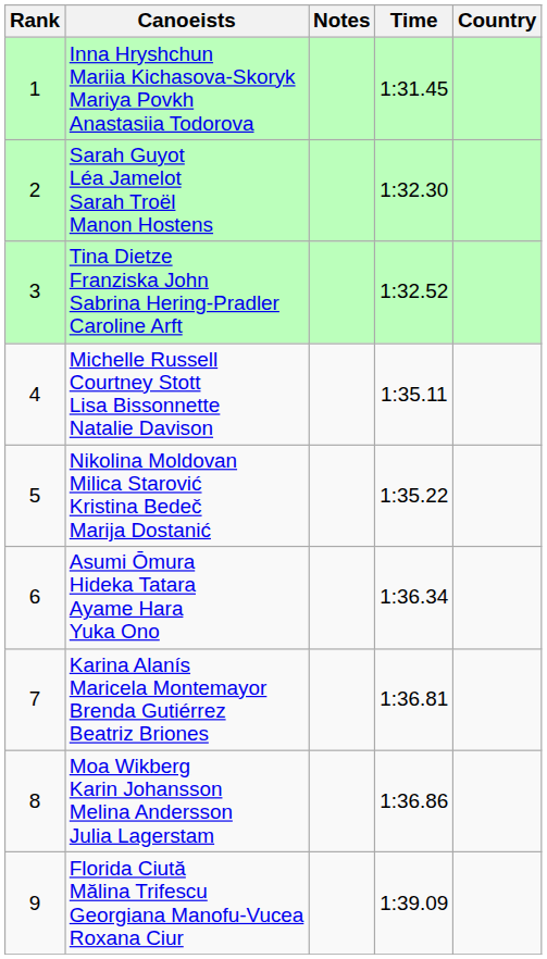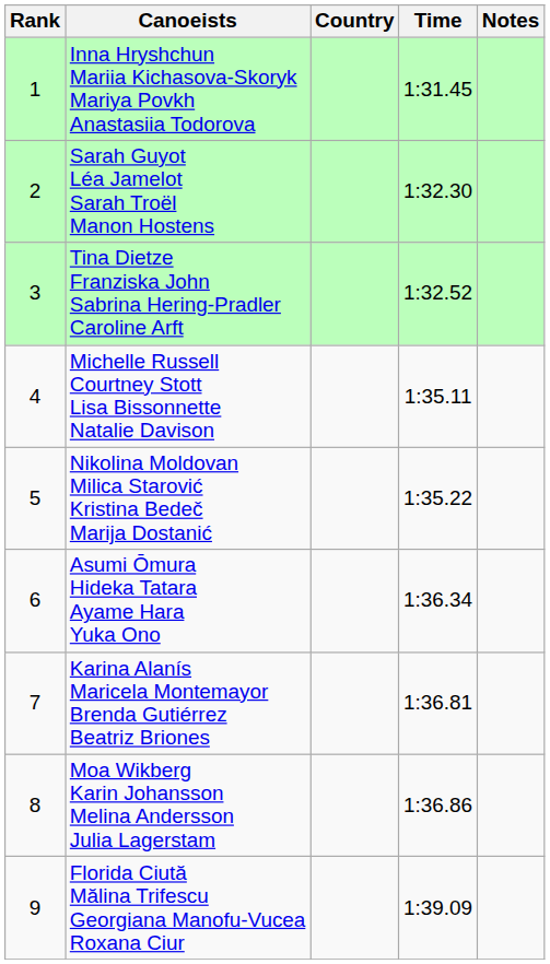columns swapped: Country <-> Notes
